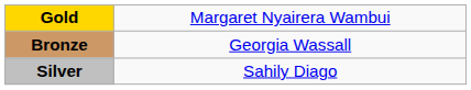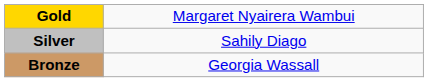rows swapped: Silver <-> Bronze
